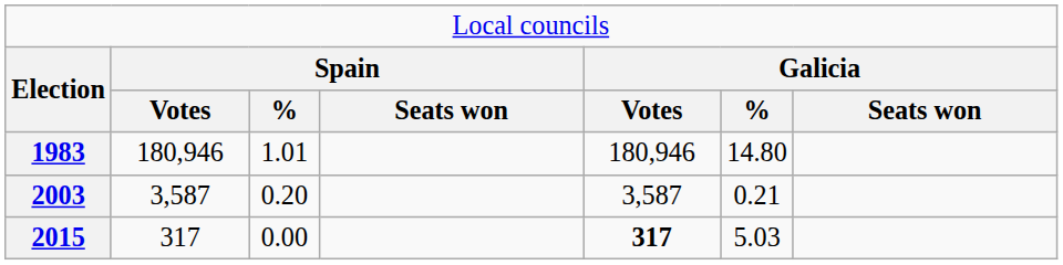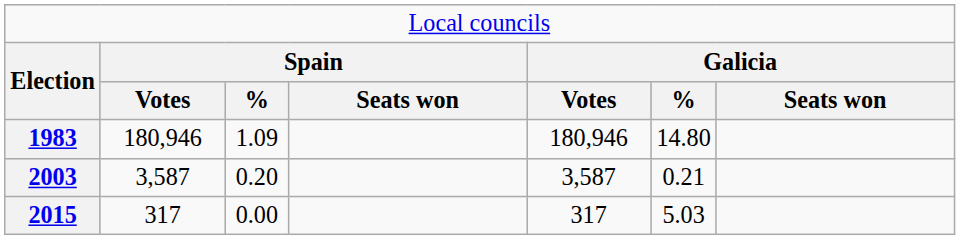1983 | column 3: 1.01 -> 1.09
2015 | column 5: bold -> normal
